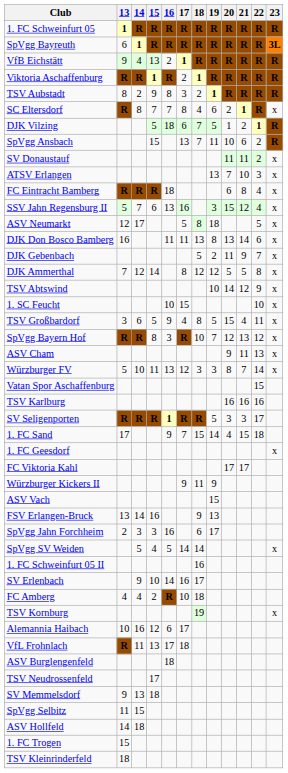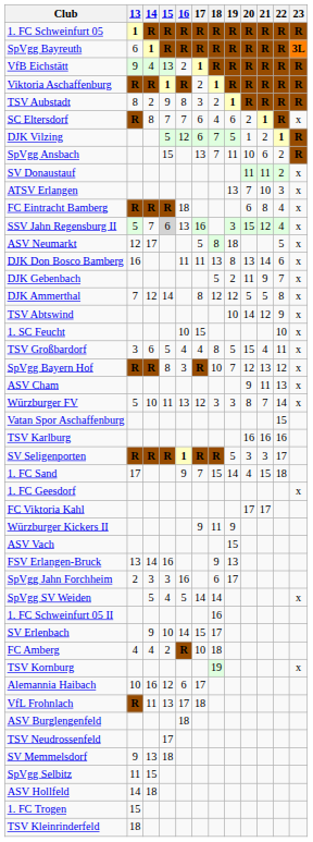SC Eltersdorf | 17: 8 -> 6
DJK Vilzing | 16: 18 -> 12
SSV Jahn Regensburg II | 15: no background -> lightgrey background
TSV Großbardorf | 16: 9 -> 4
SV Erlenbach | 17: 16 -> 15
